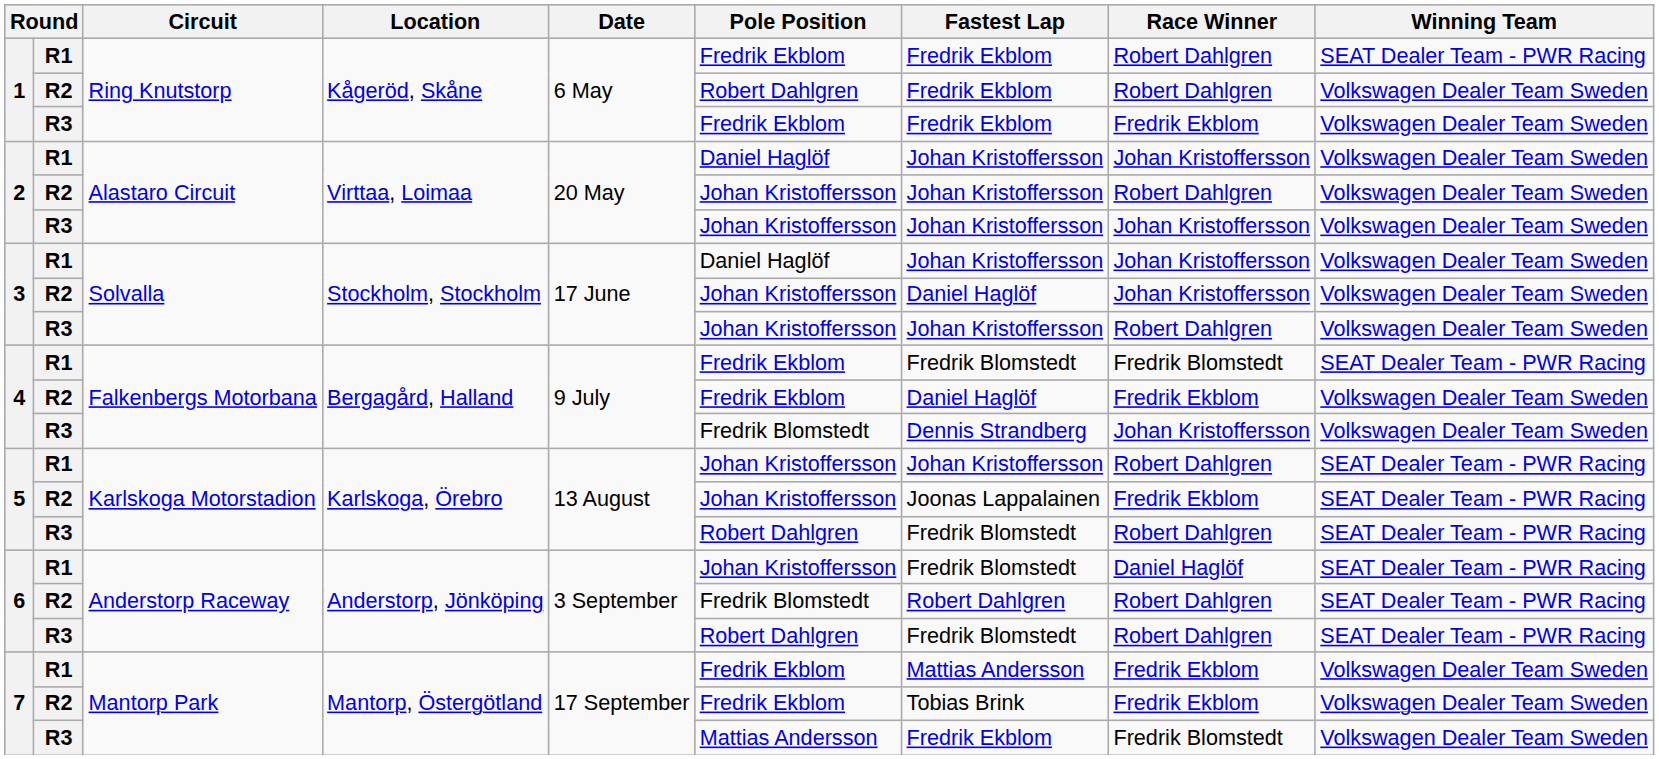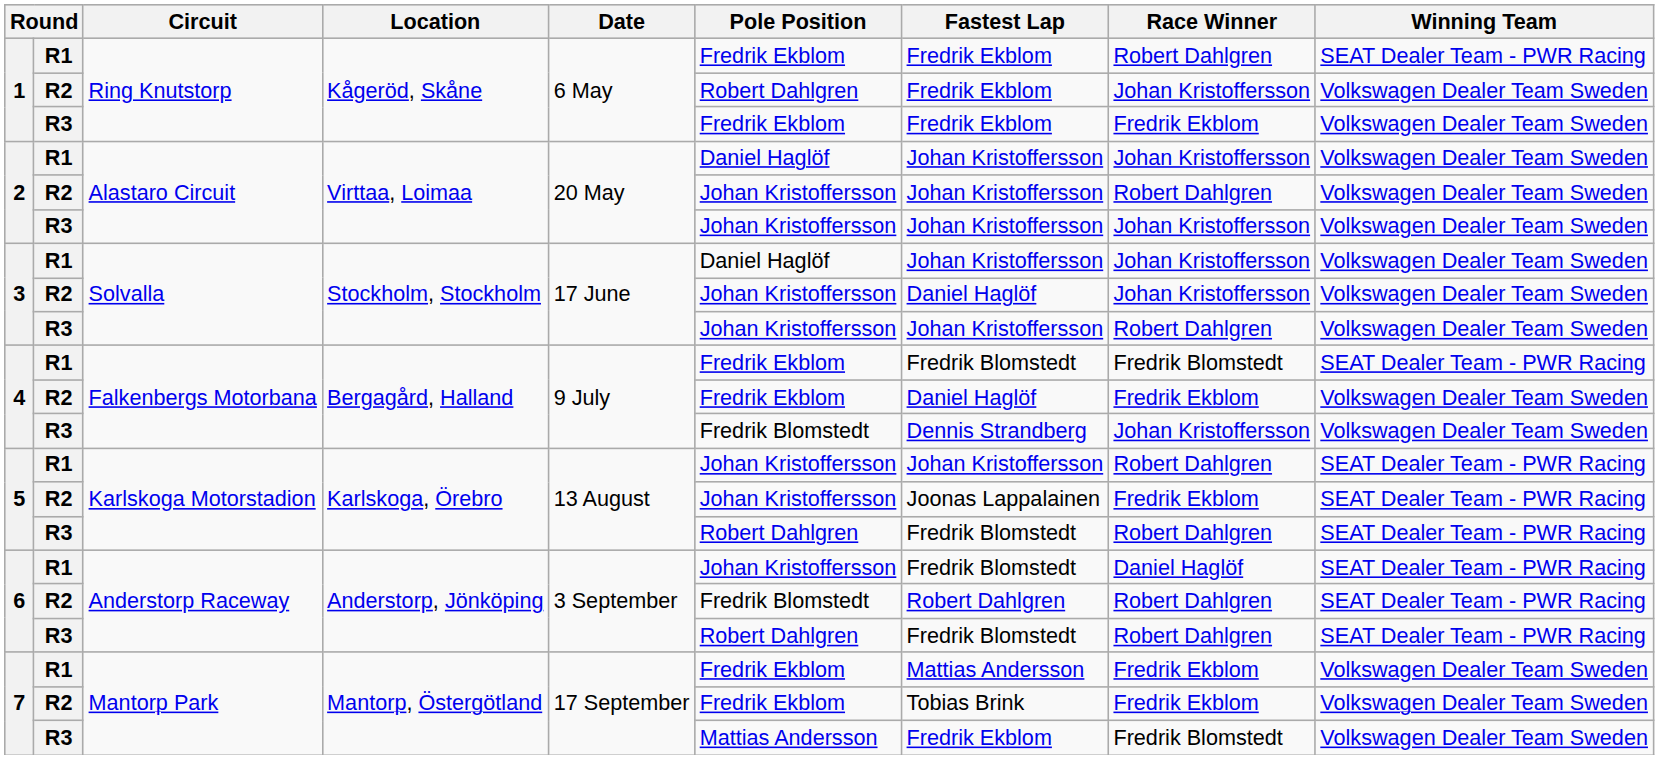1 / R2 | Race Winner: Robert Dahlgren -> Johan Kristoffersson
